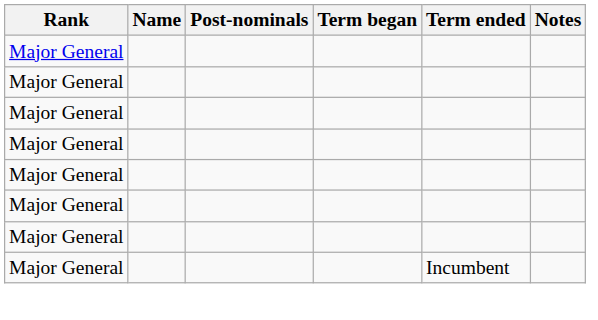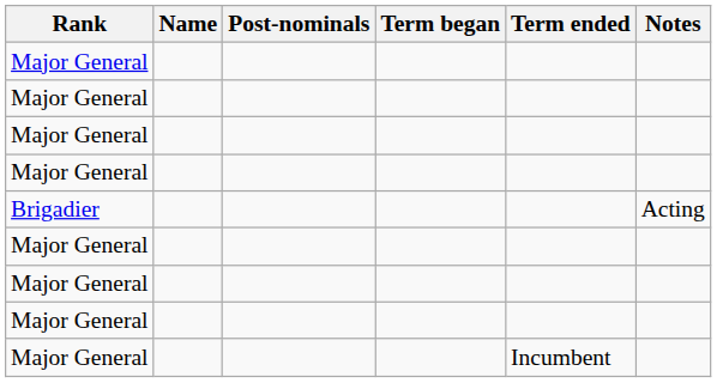+ row: Brigadier | Acting
